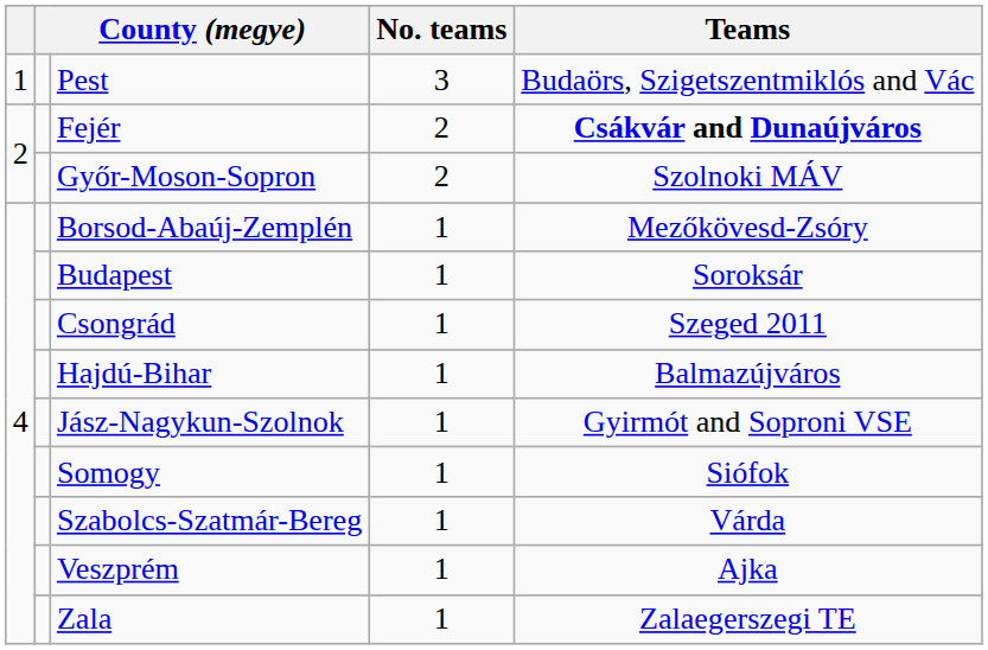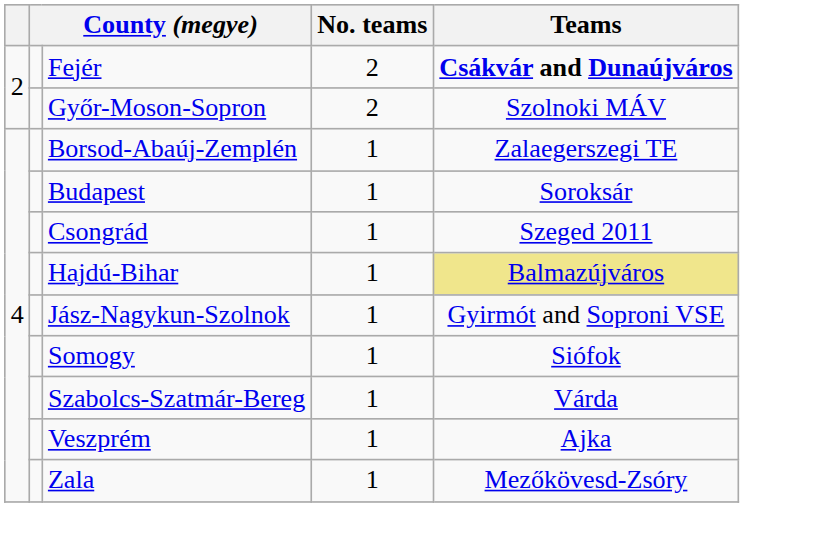- row: 1 | Pest | 3 | Budaörs, Szigetszentmiklós and Vác
Borsod-Abaúj-Zemplén | Teams: Mezőkövesd-Zsóry -> Zalaegerszegi TE
Hajdú-Bihar | Teams: no background -> khaki background
Zala | Teams: Zalaegerszegi TE -> Mezőkövesd-Zsóry
